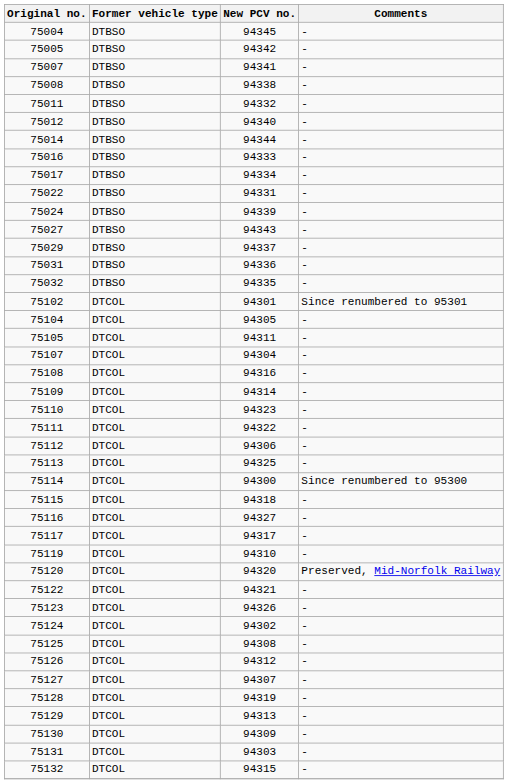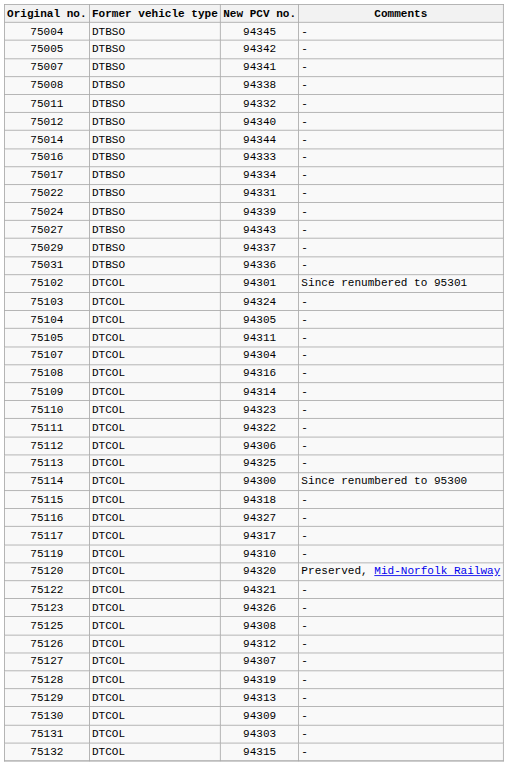- row: 75032 | DTBSO | 94335 | -
+ row: 75103 | DTCOL | 94324 | -
- row: 75124 | DTCOL | 94302 | -
